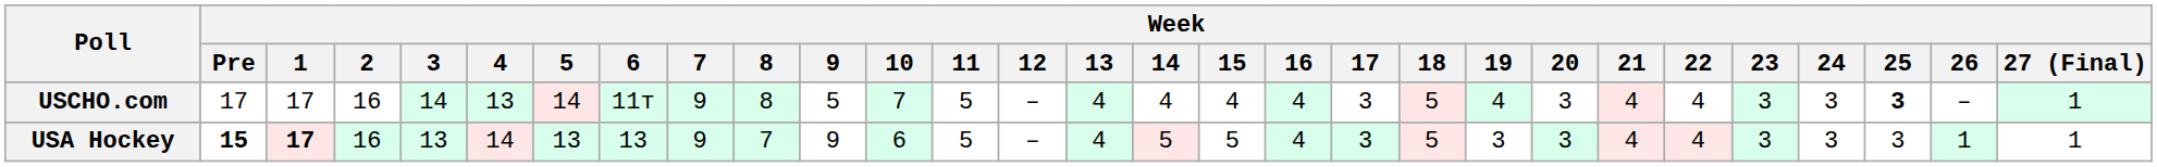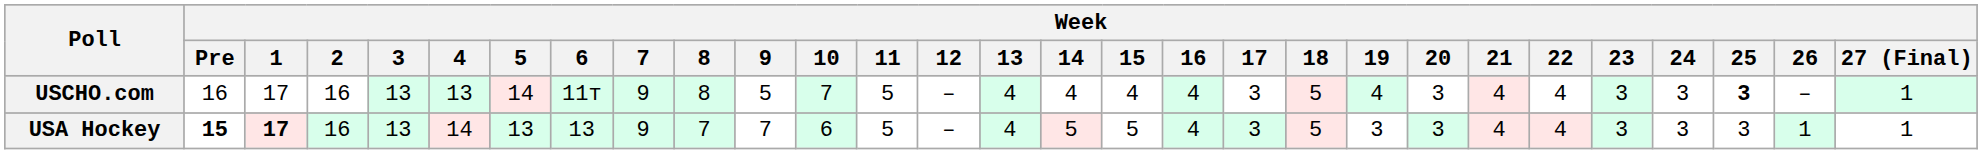USCHO.com | Week / Pre: 17 -> 16
USCHO.com | Week / 3: 14 -> 13
USA Hockey | Week / 9: 9 -> 7
